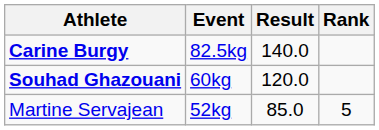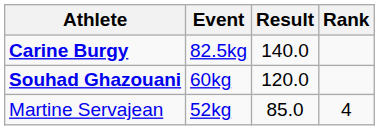Martine Servajean | Rank: 5 -> 4
